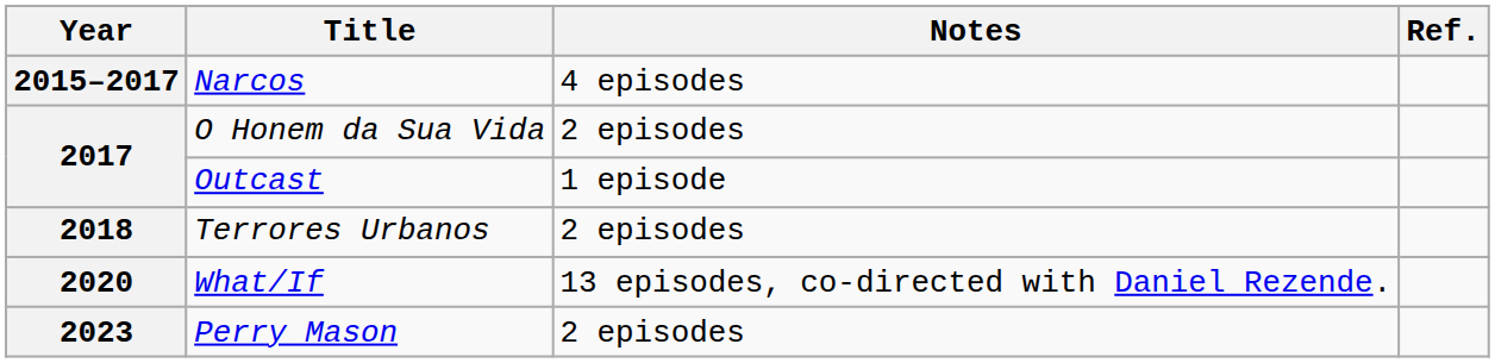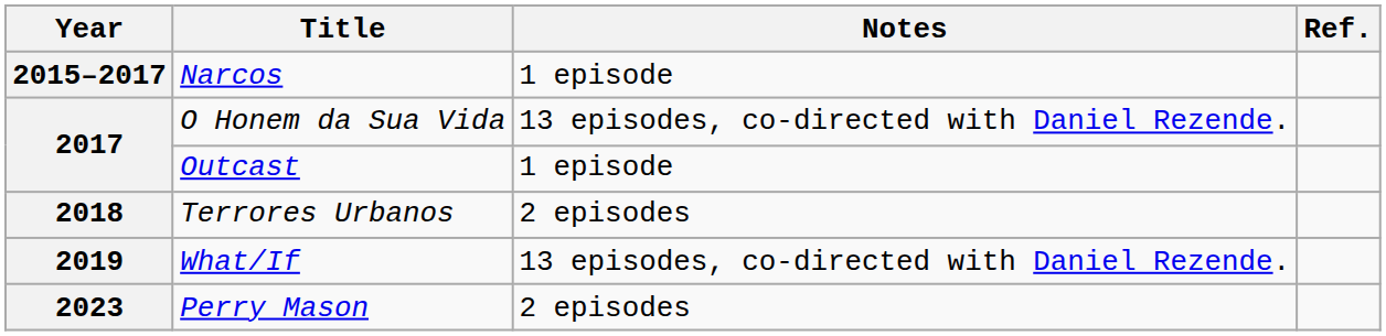Narcos | Notes: 4 episodes -> 1 episode
O Honem da Sua Vida | Notes: 2 episodes -> 13 episodes, co-directed with Daniel Rezende.
What/If | Year: 2020 -> 2019
